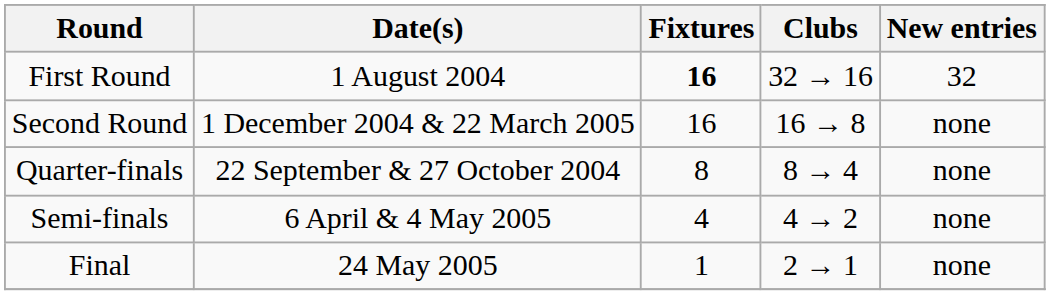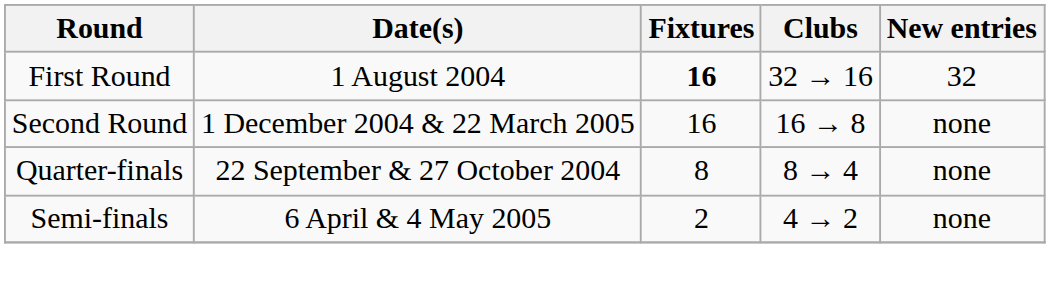Semi-finals | Fixtures: 4 -> 2
- row: Final | 24 May 2005 | 1 | 2 → 1 | none
